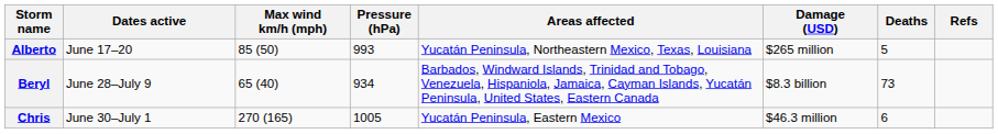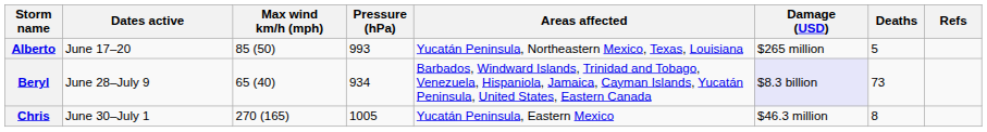Beryl | Damage (USD): no background -> lavender background
Chris | Deaths: 6 -> 8
